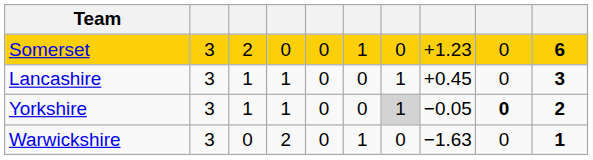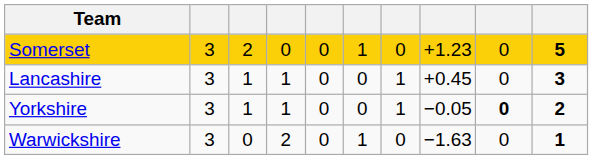Somerset | column 10: 6 -> 5
Yorkshire | column 7: lightgrey background -> no background
